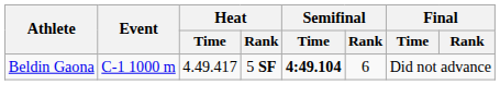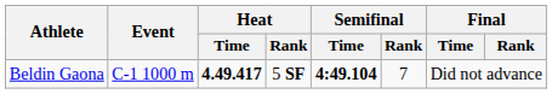Beldin Gaona | Heat / Time: normal -> bold
Beldin Gaona | Semifinal / Rank: 6 -> 7
